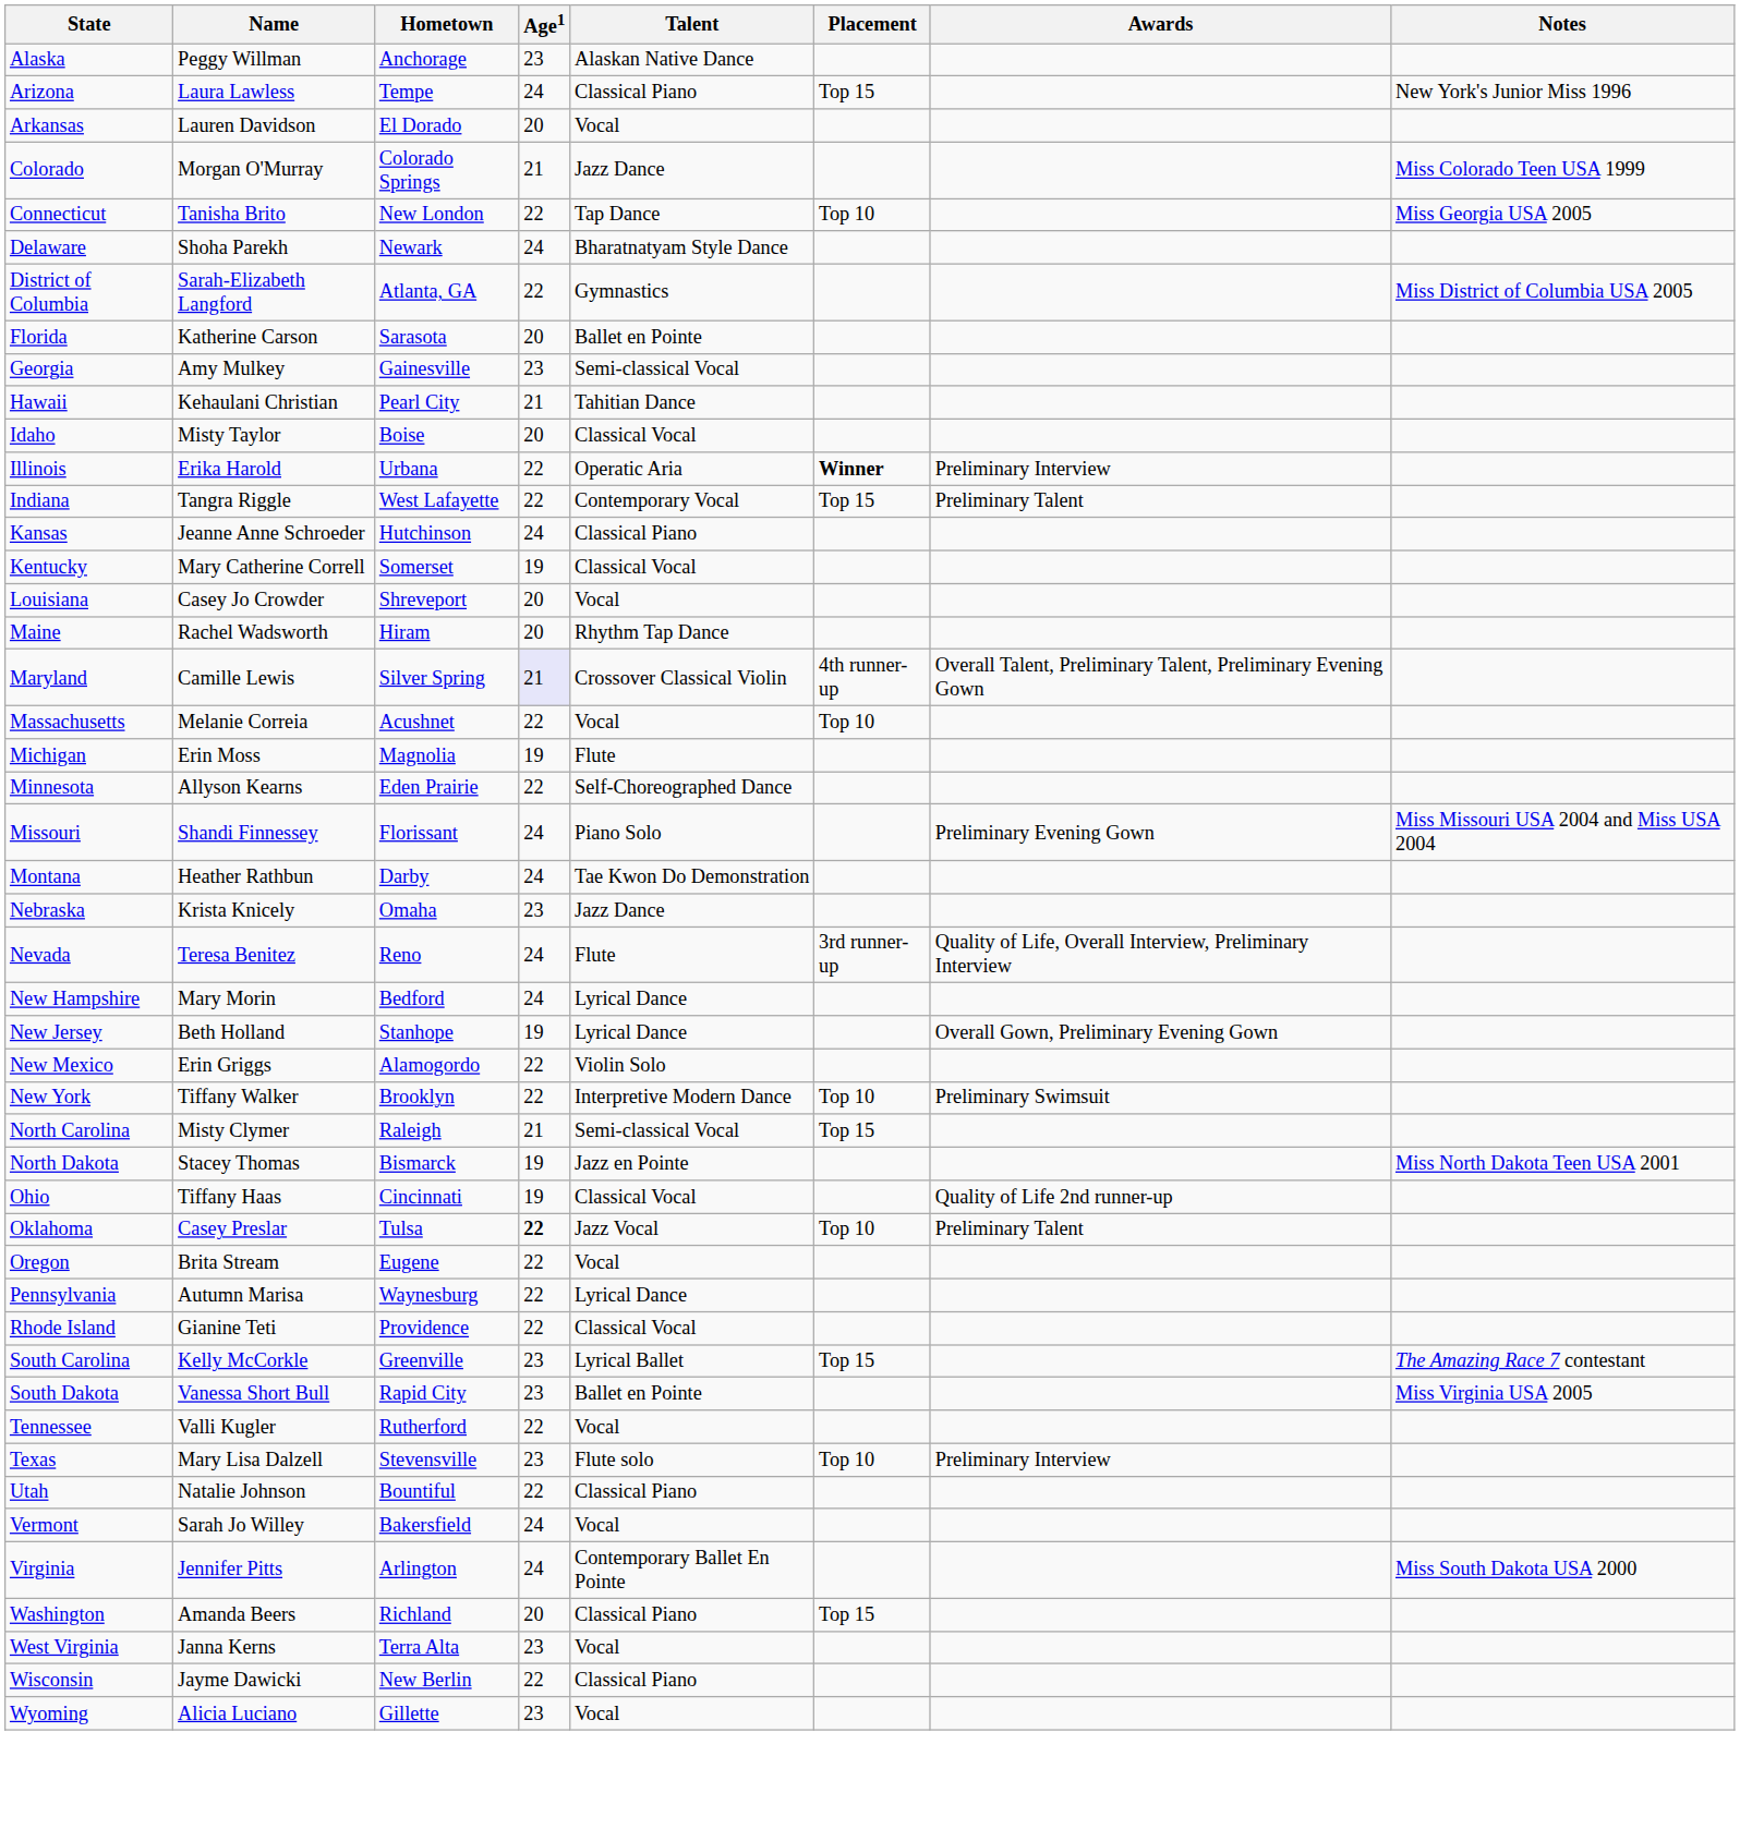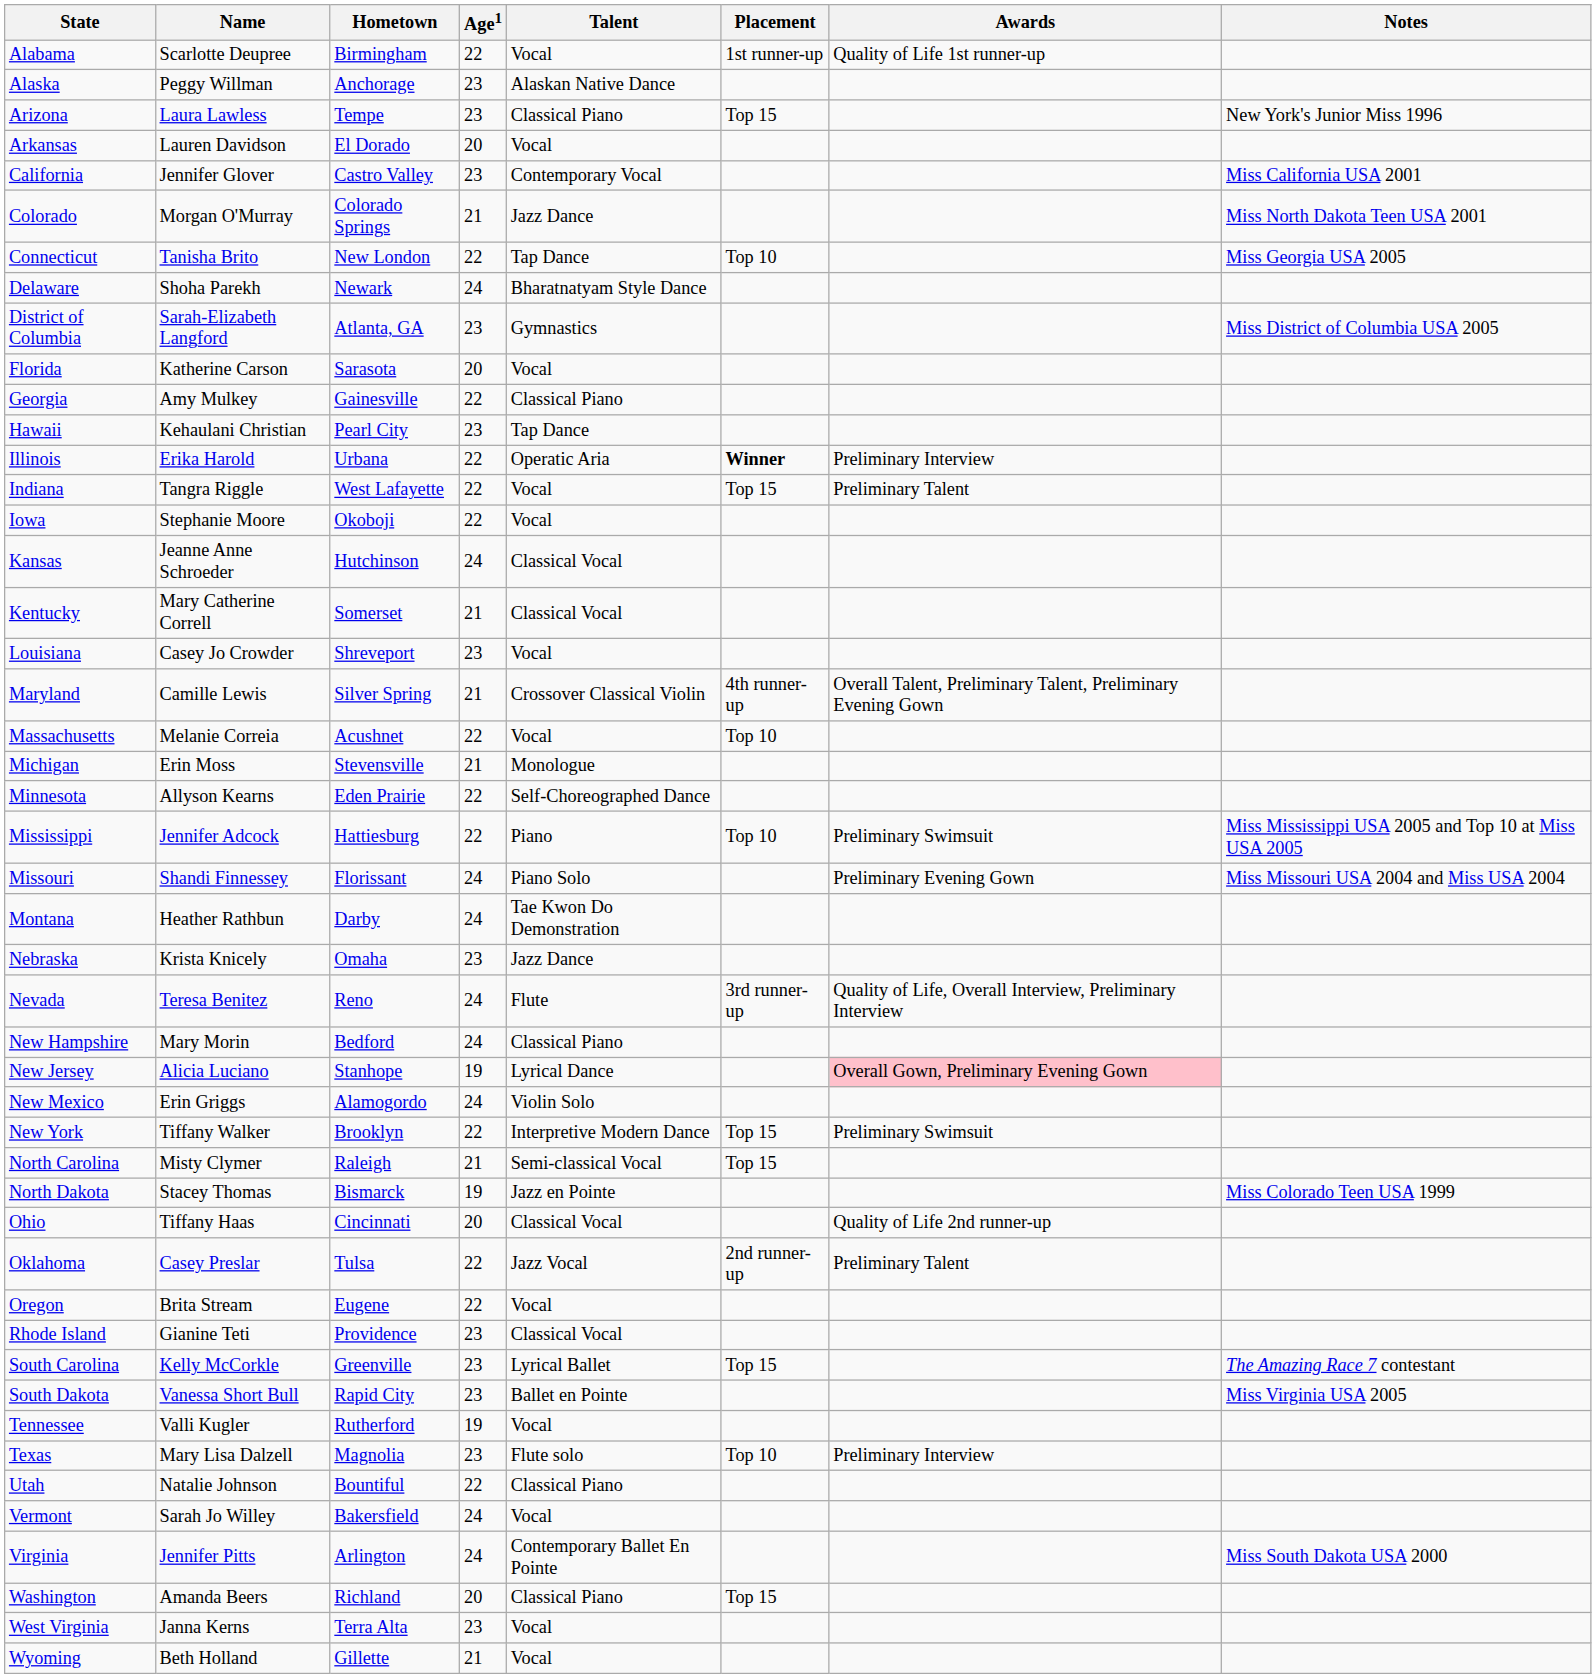+ row: Alabama | Scarlotte Deupree | Birmingham | 22 | Vocal | 1st runner-up | Quality of Life 1st runner-up
Arizona | Age1: 24 -> 23
+ row: California | Jennifer Glover | Castro Valley | 23 | Contemporary Vocal | Miss California USA 2001
Colorado | Notes: Miss Colorado Teen USA 1999 -> Miss North Dakota Teen USA 2001
District of Columbia | Age1: 22 -> 23
Florida | Talent: Ballet en Pointe -> Vocal
Georgia | Age1: 23 -> 22
Georgia | Talent: Semi-classical Vocal -> Classical Piano
Hawaii | Age1: 21 -> 23
Hawaii | Talent: Tahitian Dance -> Tap Dance
- row: Idaho | Misty Taylor | Boise | 20 | Classical Vocal
Indiana | Talent: Contemporary Vocal -> Vocal
+ row: Iowa | Stephanie Moore | Okoboji | 22 | Vocal
Kansas | Talent: Classical Piano -> Classical Vocal
Kentucky | Age1: 19 -> 21
Louisiana | Age1: 20 -> 23
- row: Maine | Rachel Wadsworth | Hiram | 20 | Rhythm Tap Dance
Maryland | Age1: lavender background -> no background
Michigan | Hometown: Magnolia -> Stevensville
Michigan | Age1: 19 -> 21
Michigan | Talent: Flute -> Monologue
+ row: Mississippi | Jennifer Adcock | Hattiesburg | 22 | Piano | Top 10 | Preliminary Swimsuit | Miss Mississippi USA 2005 and Top 10 at Miss USA 2005
New Hampshire | Talent: Lyrical Dance -> Classical Piano
New Jersey | Name: Beth Holland -> Alicia Luciano
New Jersey | Awards: no background -> pink background
New Mexico | Age1: 22 -> 24
New York | Placement: Top 10 -> Top 15
North Dakota | Notes: Miss North Dakota Teen USA 2001 -> Miss Colorado Teen USA 1999
Ohio | Age1: 19 -> 20
Oklahoma | Age1: bold -> normal
Oklahoma | Placement: Top 10 -> 2nd runner-up
- row: Pennsylvania | Autumn Marisa | Waynesburg | 22 | Lyrical Dance
Rhode Island | Age1: 22 -> 23
Tennessee | Age1: 22 -> 19
Texas | Hometown: Stevensville -> Magnolia
- row: Wisconsin | Jayme Dawicki | New Berlin | 22 | Classical Piano
Wyoming | Name: Alicia Luciano -> Beth Holland
Wyoming | Age1: 23 -> 21
